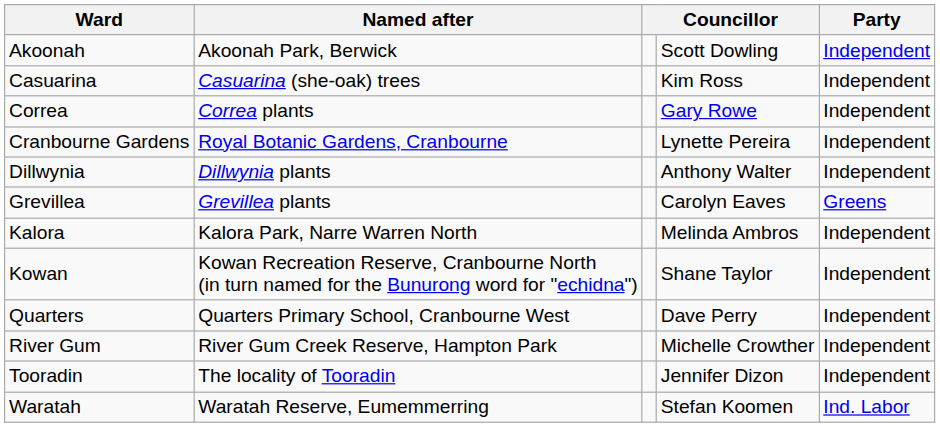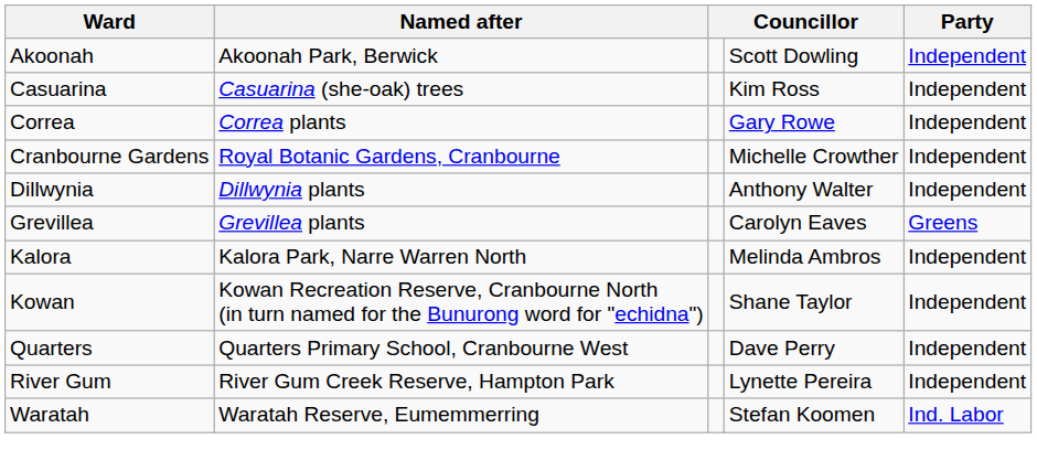Cranbourne Gardens | column 4: Lynette Pereira -> Michelle Crowther
River Gum | column 4: Michelle Crowther -> Lynette Pereira
- row: Tooradin | The locality of Tooradin | Jennifer Dizon | Independent
